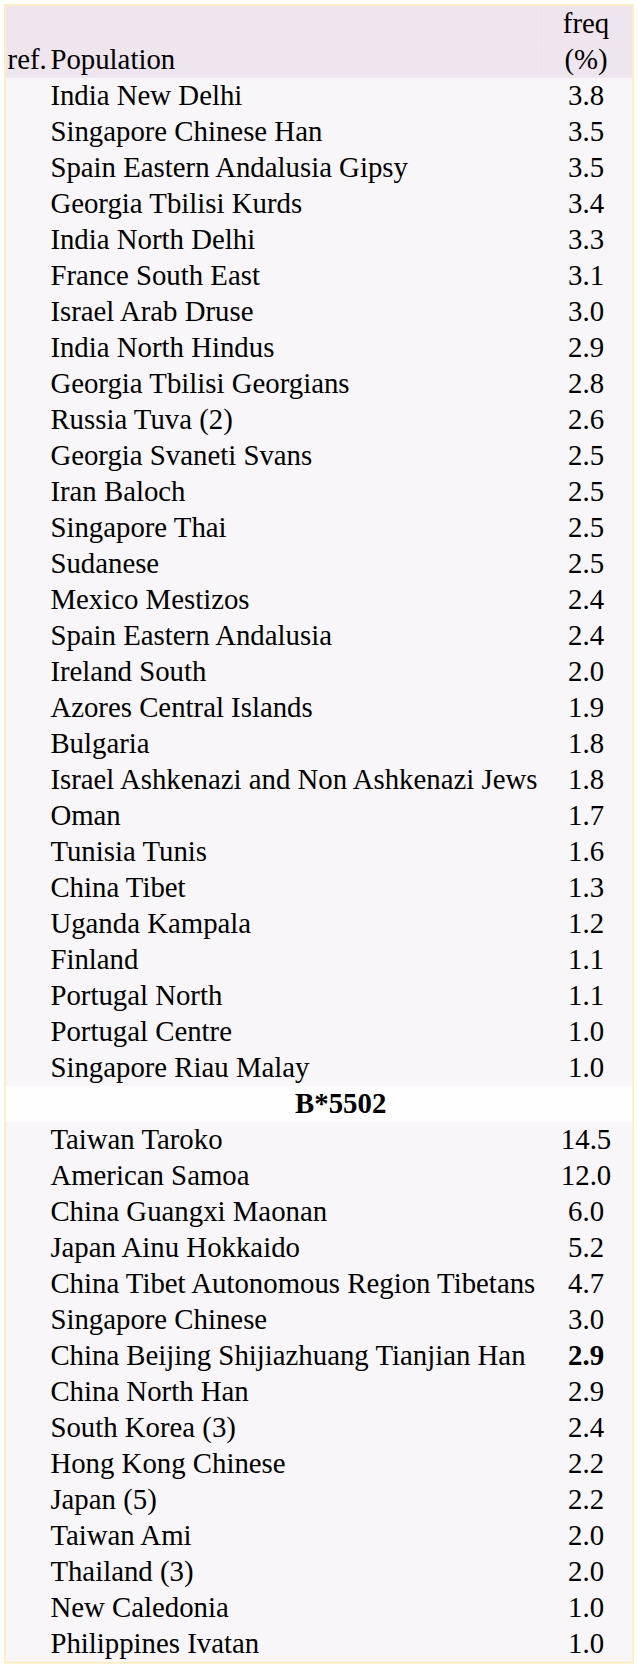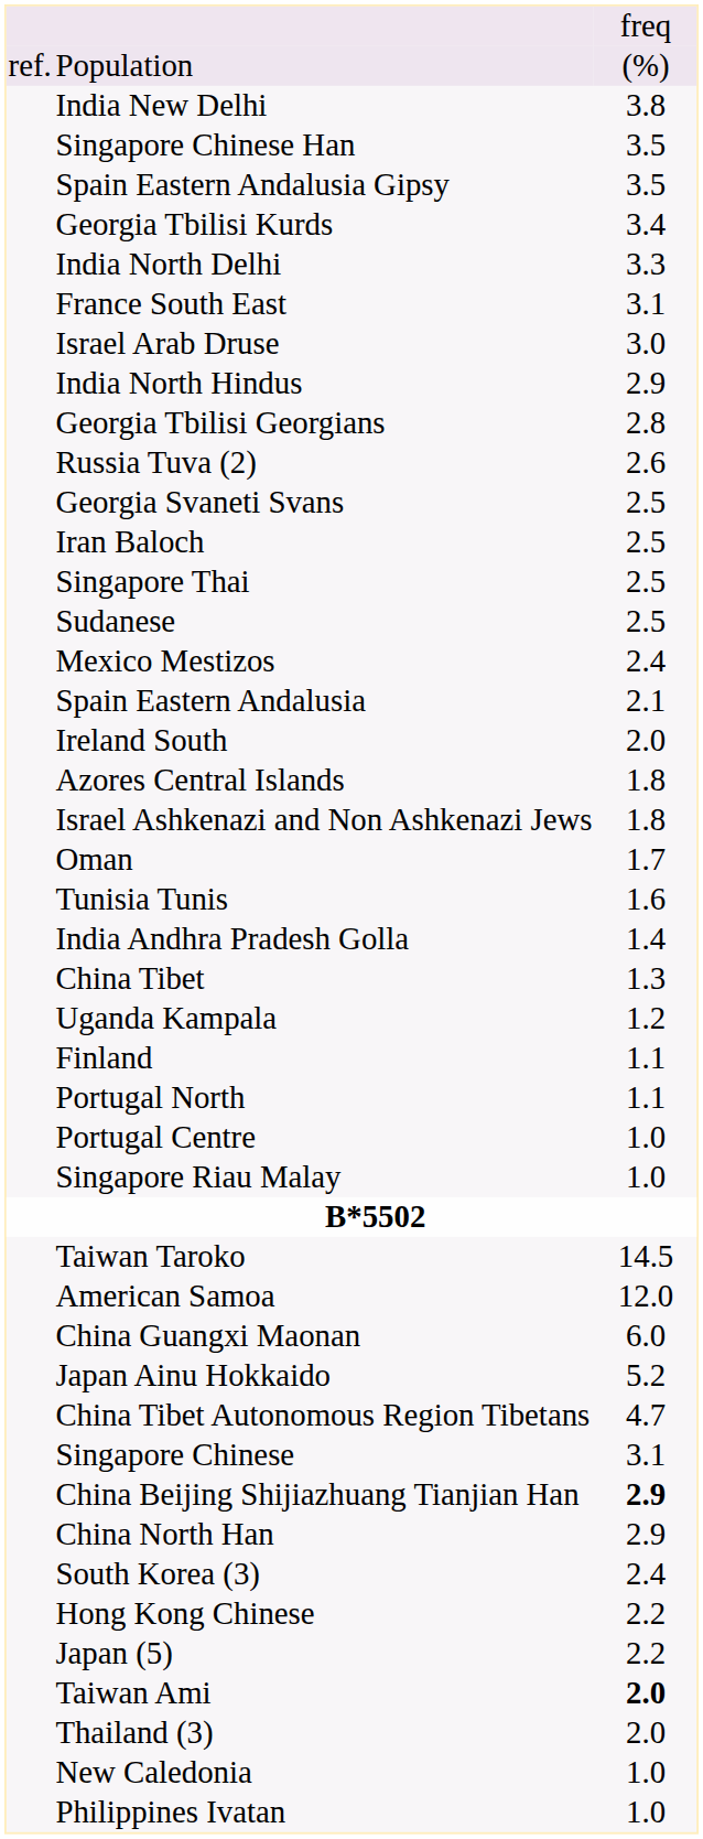Spain Eastern Andalusia | column 3: 2.4 -> 2.1
Azores Central Islands | column 3: 1.9 -> 1.8
- row: Bulgaria | 1.8
+ row: India Andhra Pradesh Golla | 1.4
Singapore Chinese | column 3: 3.0 -> 3.1
Taiwan Ami | column 3: normal -> bold
